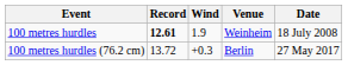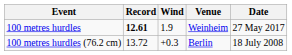100 metres hurdles | Date: 18 July 2008 -> 27 May 2017
100 metres hurdles (76.2 cm) | Date: 27 May 2017 -> 18 July 2008
